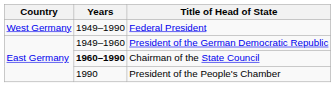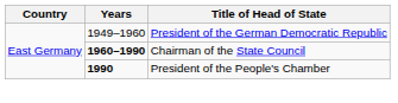- row: West Germany | 1949–1990 | Federal President
President of the People's Chamber | Years: normal -> bold
